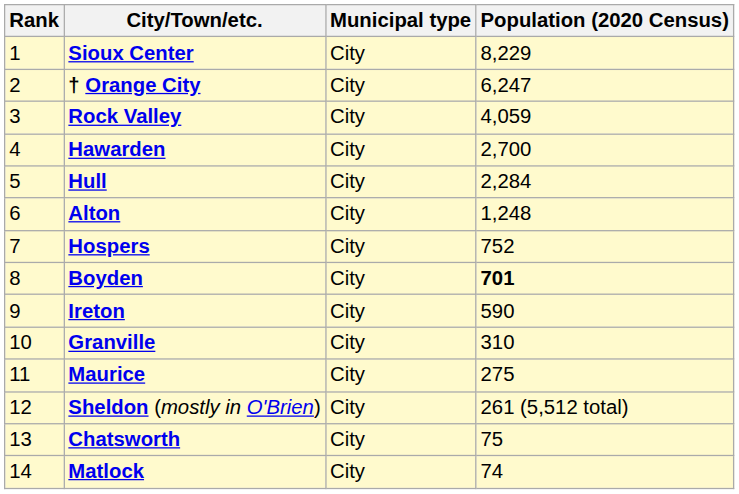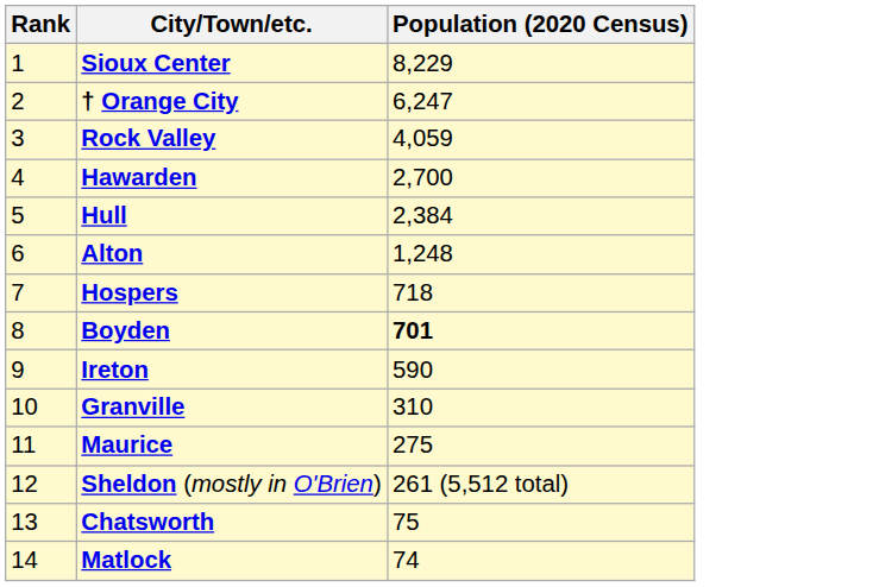- column: Municipal type | City | City | City | City | City | City | City | City | City | City | City | City | City | City
Hull | Population (2020 Census): 2,284 -> 2,384
Hospers | Population (2020 Census): 752 -> 718
